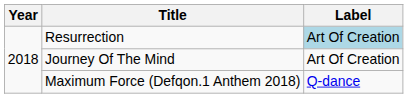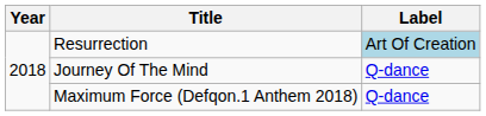Journey Of The Mind | Label: Art Of Creation -> Q-dance
